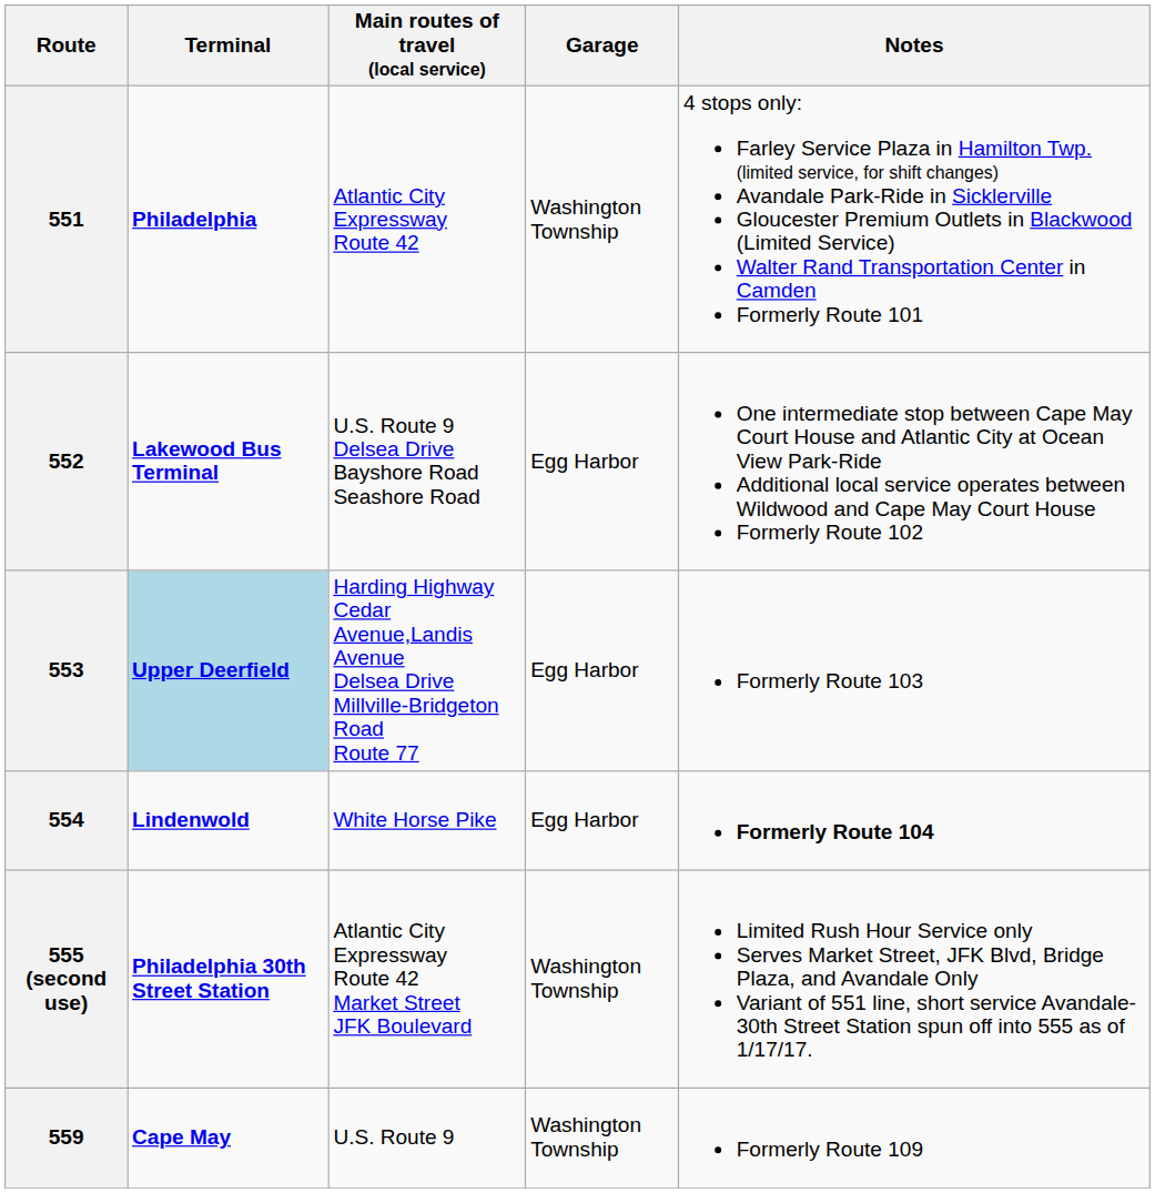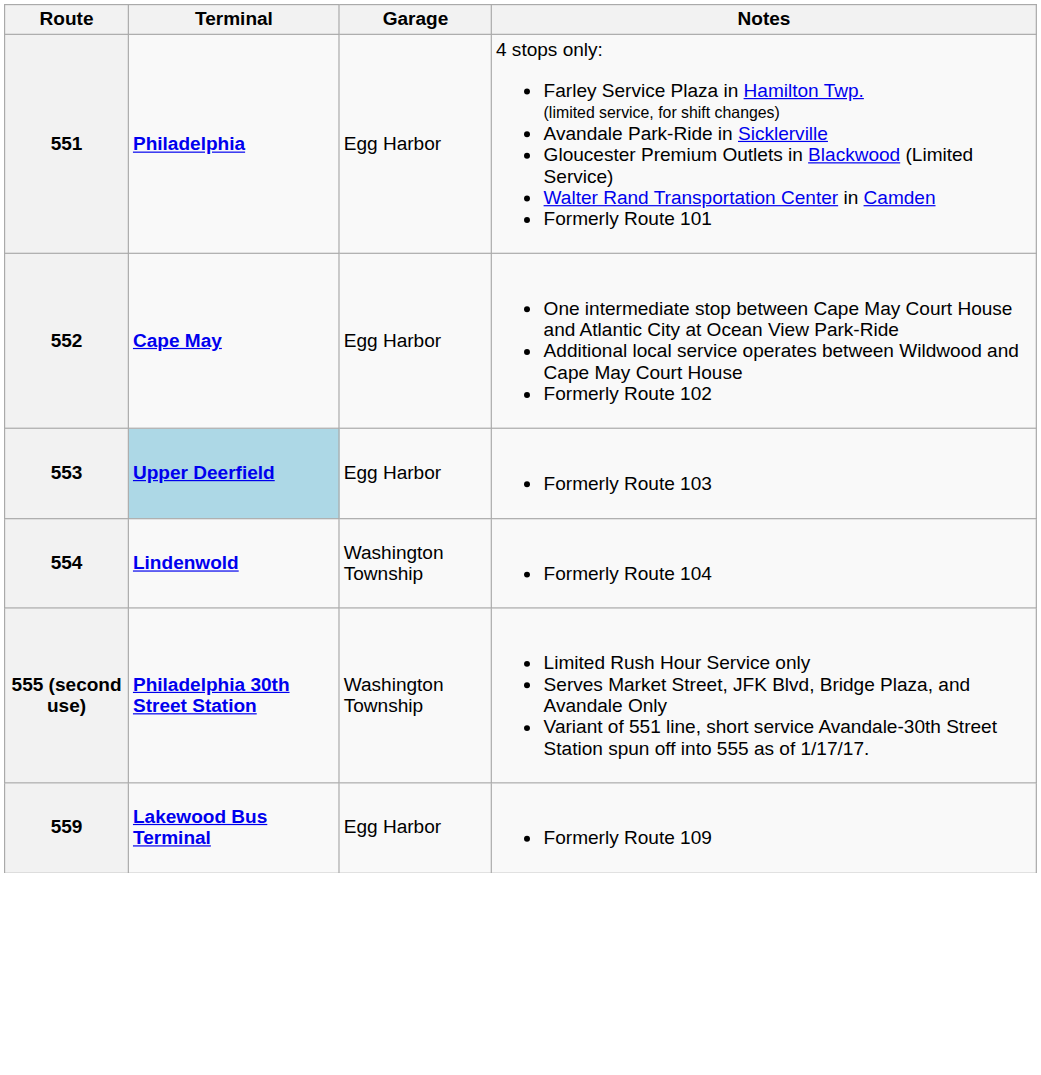- column: Main routes of travel (local service) | Atlantic City Expressway Route 42 | U.S. Route 9 Delsea Drive Bayshore Road Seashore Road | Harding Highway Cedar Avenue,Landis Avenue Delsea Drive Millville-Bridgeton Road Route 77 | White Horse Pike | Atlantic City Expressway Route 42 Market Street JFK Boulevard | U.S. Route 9
551 | Garage: Washington Township -> Egg Harbor
552 | Terminal: Lakewood Bus Terminal -> Cape May
554 | Garage: Egg Harbor -> Washington Township
554 | Notes: bold -> normal
559 | Terminal: Cape May -> Lakewood Bus Terminal
559 | Garage: Washington Township -> Egg Harbor
